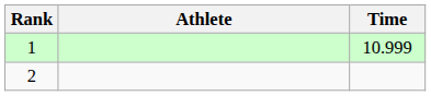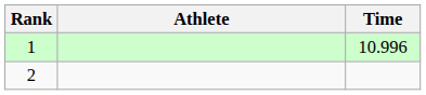1 | Time: 10.999 -> 10.996
